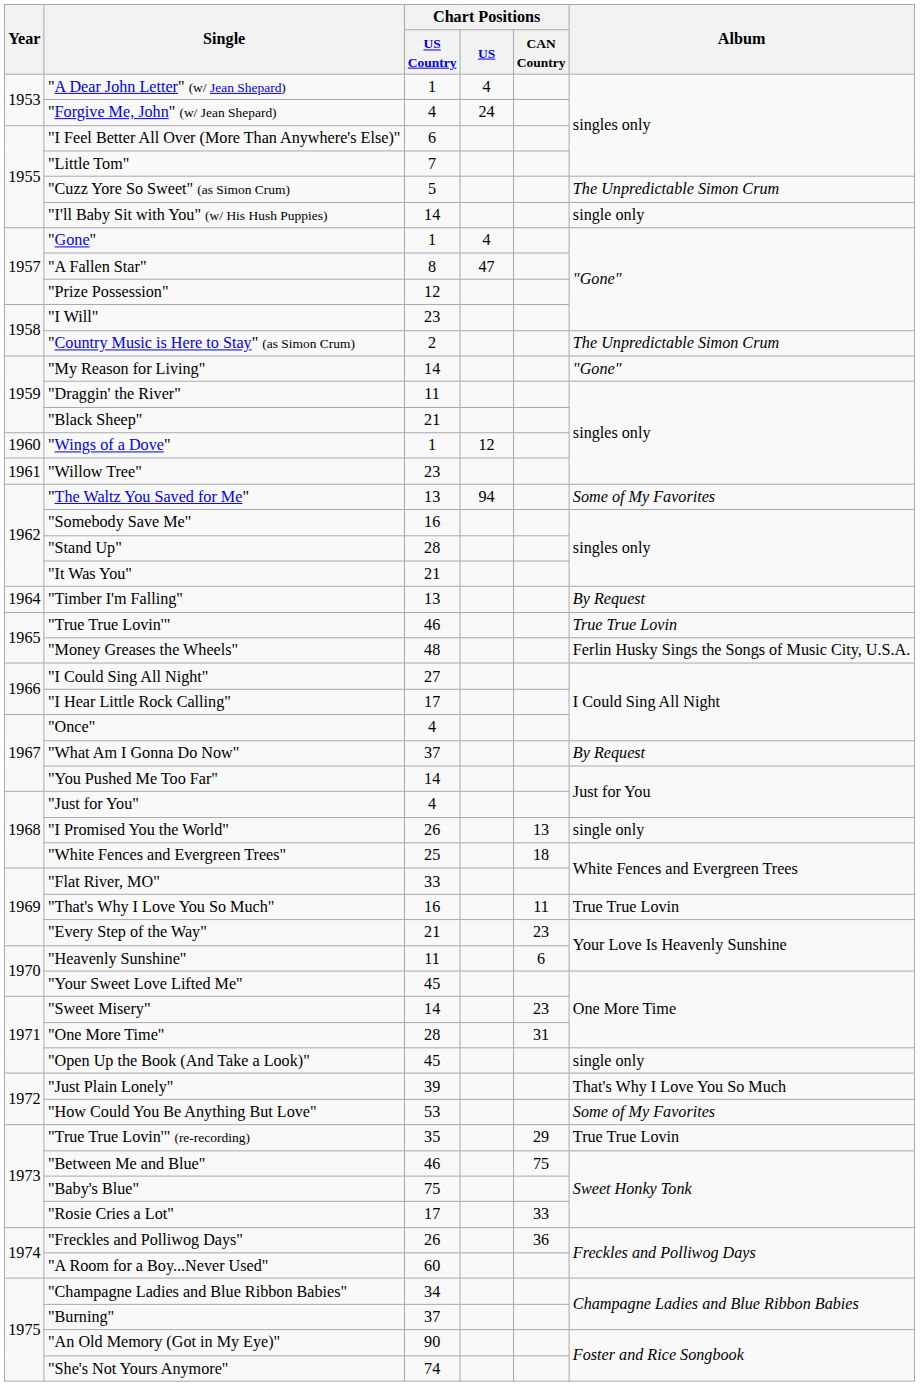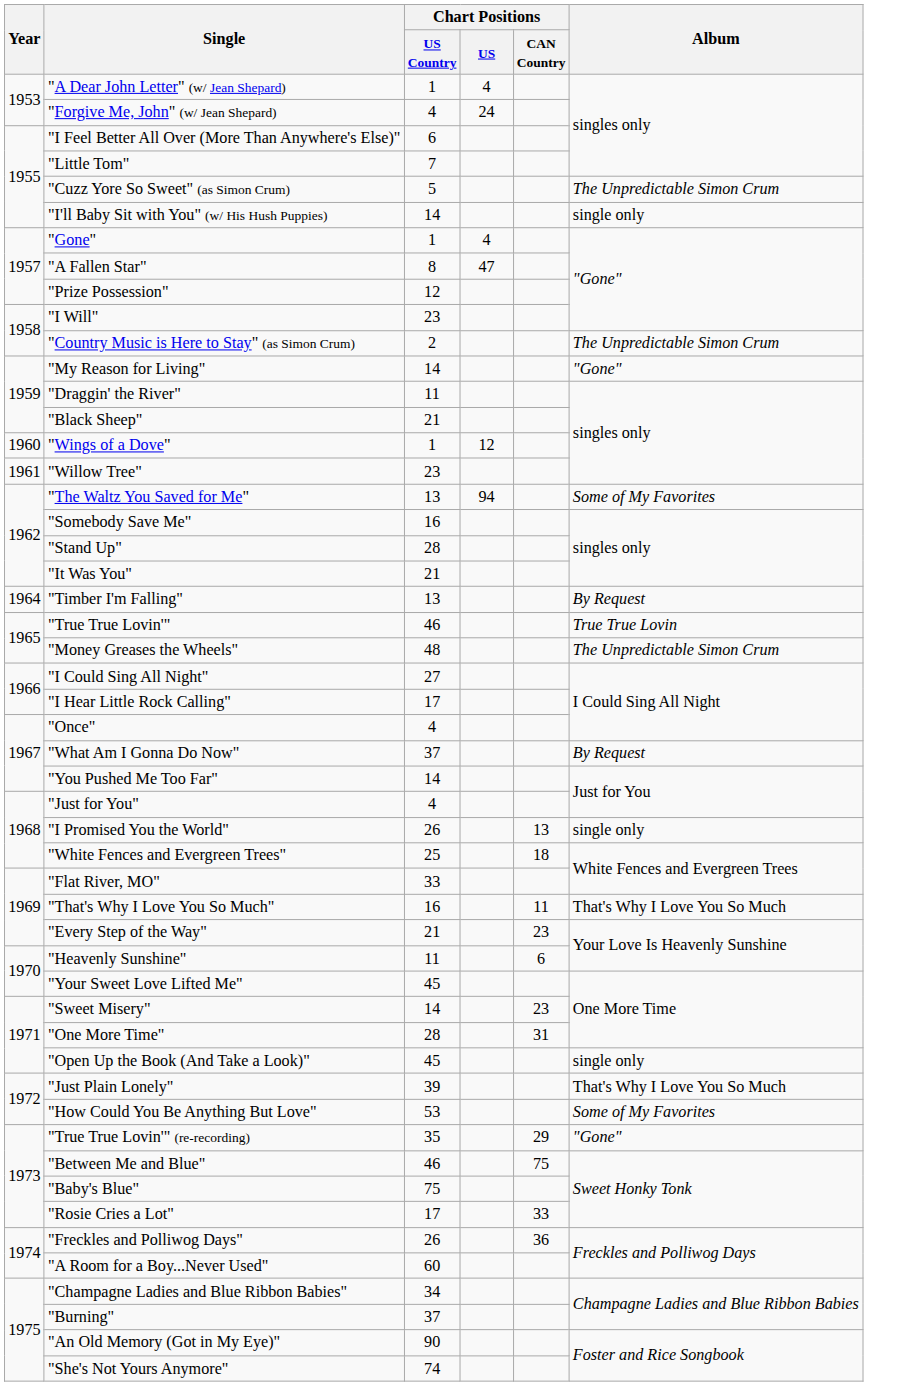"Money Greases the Wheels" | Album: Ferlin Husky Sings the Songs of Music City, U.S.A. -> The Unpredictable Simon Crum
"That's Why I Love You So Much" | Album: True True Lovin -> That's Why I Love You So Much
"True True Lovin'" (re-recording) | Album: True True Lovin -> "Gone"
